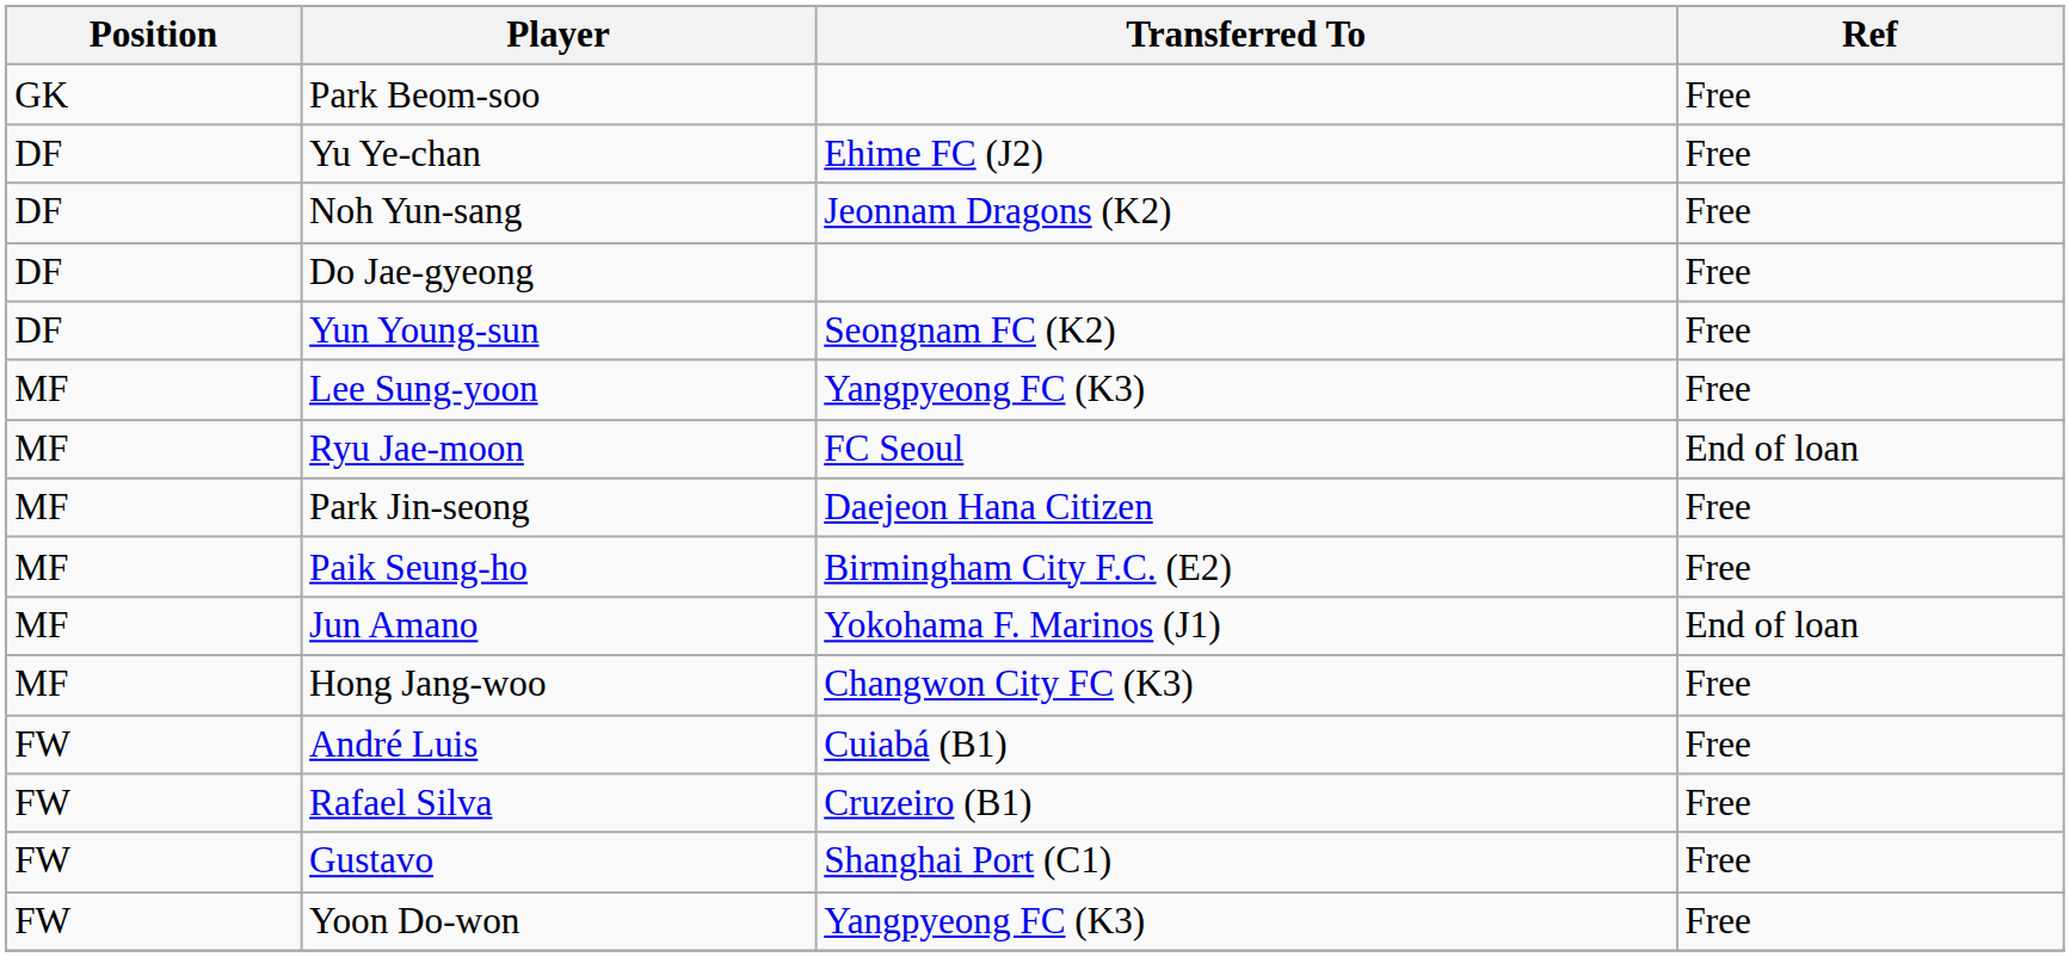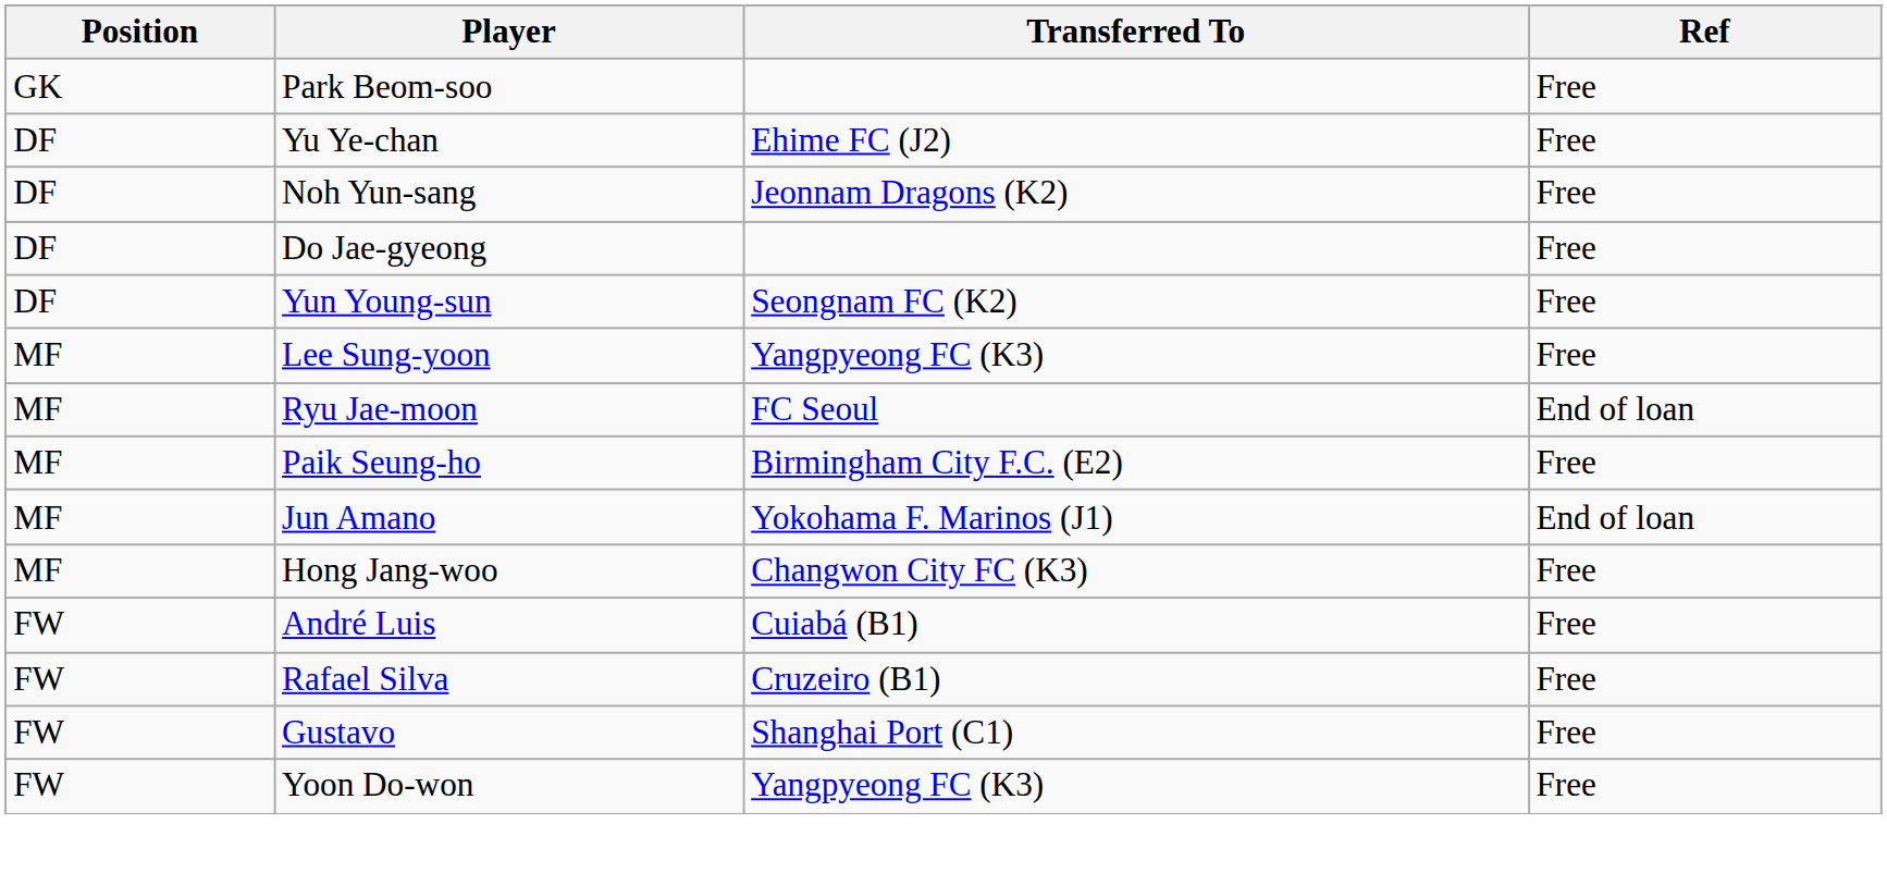- row: MF | Park Jin-seong | Daejeon Hana Citizen | Free
